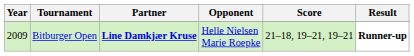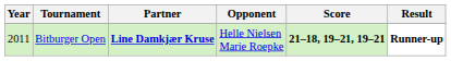Bitburger Open | Year: 2009 -> 2011
Bitburger Open | Score: normal -> bold
